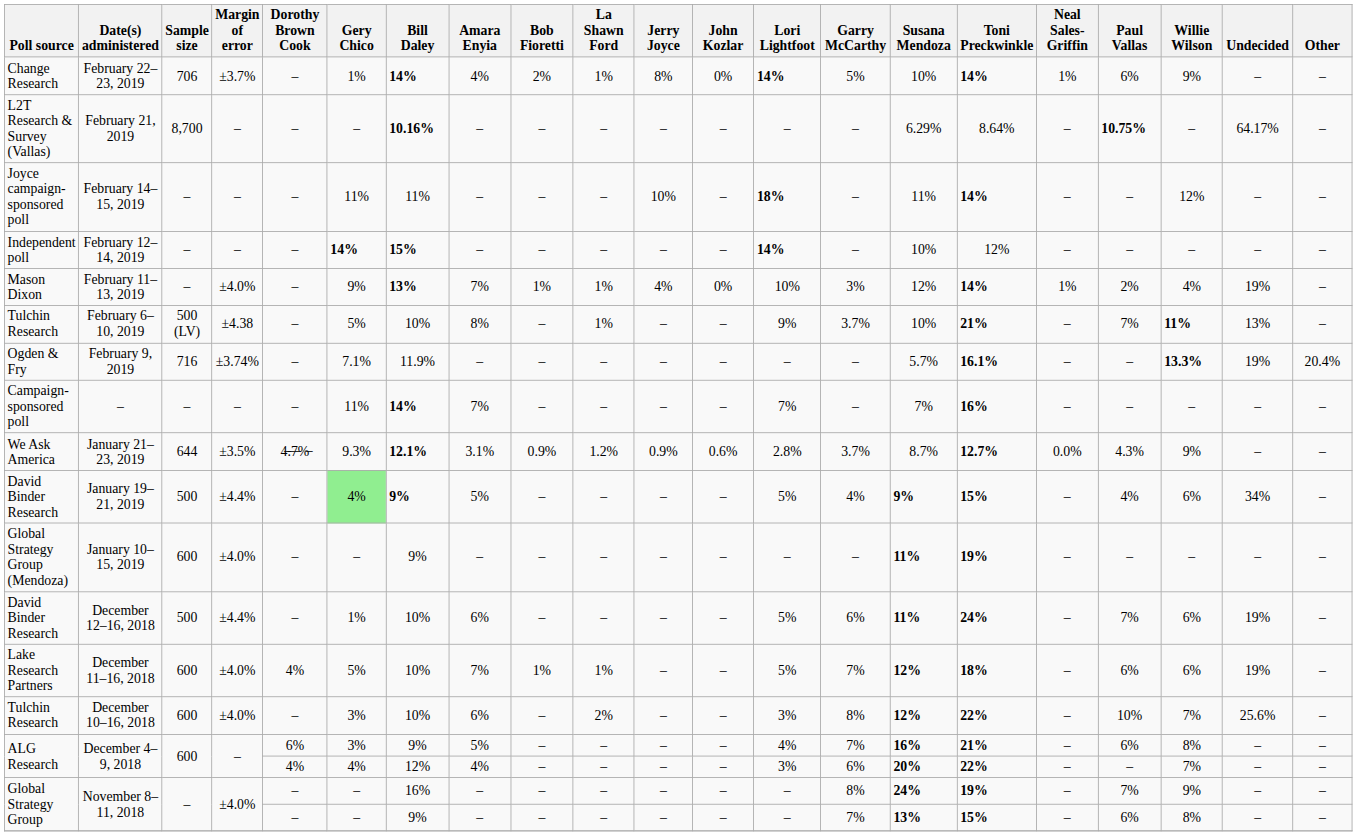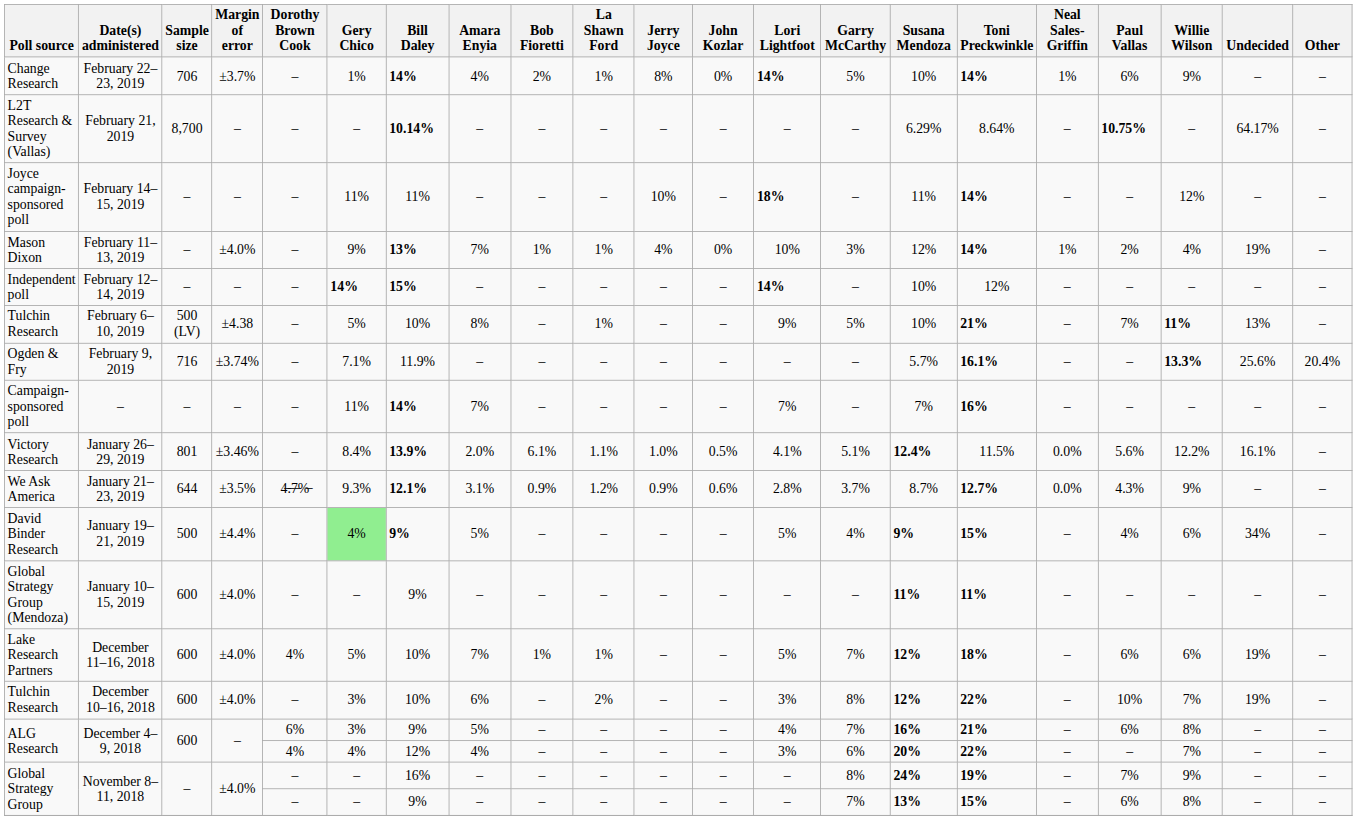February 21, 2019 | Bill Daley: 10.16% -> 10.14%
rows swapped: February 12–14, 2019 <-> February 11–13, 2019
February 6–10, 2019 | Garry McCarthy: 3.7% -> 5%
February 9, 2019 | Undecided: 19% -> 25.6%
+ row: Victory Research | January 26–29, 2019 | 801 | ±3.46% | – | 8.4% | 13.9% | 2.0% | 6.1% | 1.1% | 1.0% | 0.5% | 4.1% | 5.1% | 12.4% | 11.5% | 0.0% | 5.6% | 12.2% | 16.1% | –
January 10–15, 2019 | Toni Preckwinkle: 19% -> 11%
- row: David Binder Research | December 12–16, 2018 | 500 | ±4.4% | – | 1% | 10% | 6% | – | – | – | – | 5% | 6% | 11% | 24% | – | 7% | 6% | 19% | –
December 10–16, 2018 | Undecided: 25.6% -> 19%
